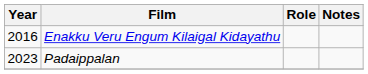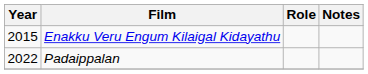Enakku Veru Engum Kilaigal Kidayathu | Year: 2016 -> 2015
Padaippalan | Year: 2023 -> 2022
